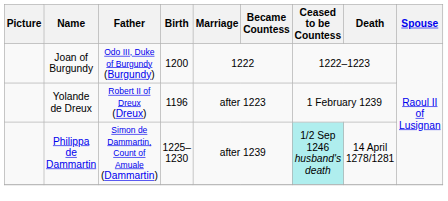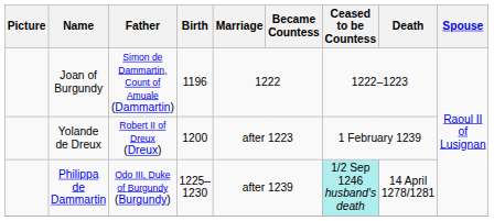Joan of Burgundy | Father: Odo III, Duke of Burgundy (Burgundy) -> Simon de Dammartin, Count of Amuale (Dammartin)
Joan of Burgundy | Birth: 1200 -> 1196
Yolande de Dreux | Birth: 1196 -> 1200
Philippa de Dammartin | Father: Simon de Dammartin, Count of Amuale (Dammartin) -> Odo III, Duke of Burgundy (Burgundy)
